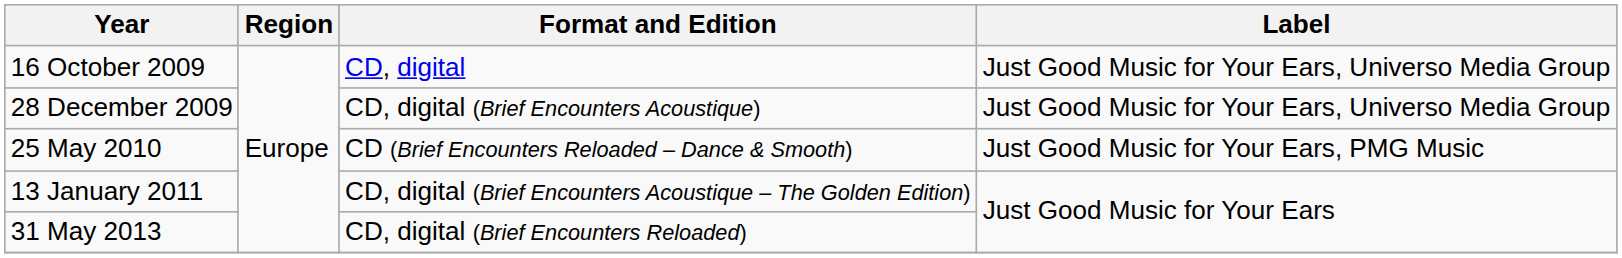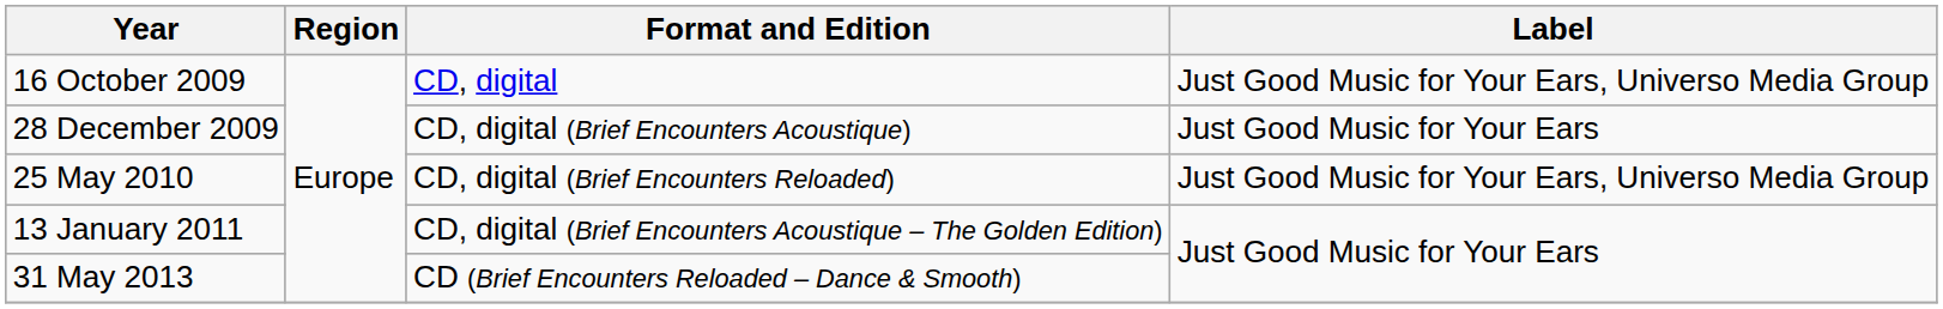28 December 2009 | Label: Just Good Music for Your Ears, Universo Media Group -> Just Good Music for Your Ears
25 May 2010 | Format and Edition: CD (Brief Encounters Reloaded – Dance & Smooth) -> CD, digital (Brief Encounters Reloaded)
25 May 2010 | Label: Just Good Music for Your Ears, PMG Music -> Just Good Music for Your Ears, Universo Media Group
31 May 2013 | Format and Edition: CD, digital (Brief Encounters Reloaded) -> CD (Brief Encounters Reloaded – Dance & Smooth)
